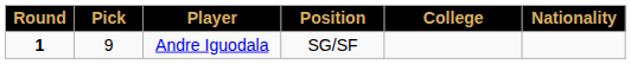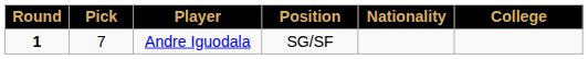columns swapped: Nationality <-> College
Andre Iguodala | Pick: 9 -> 7
